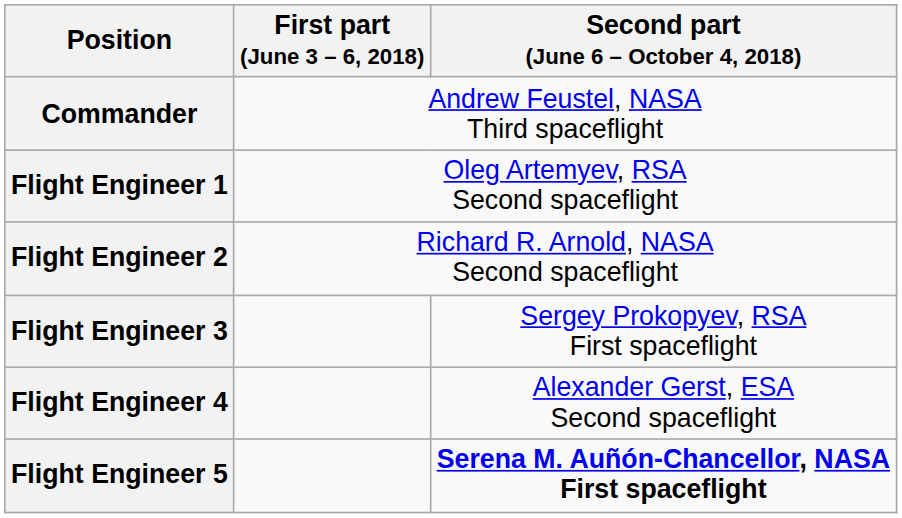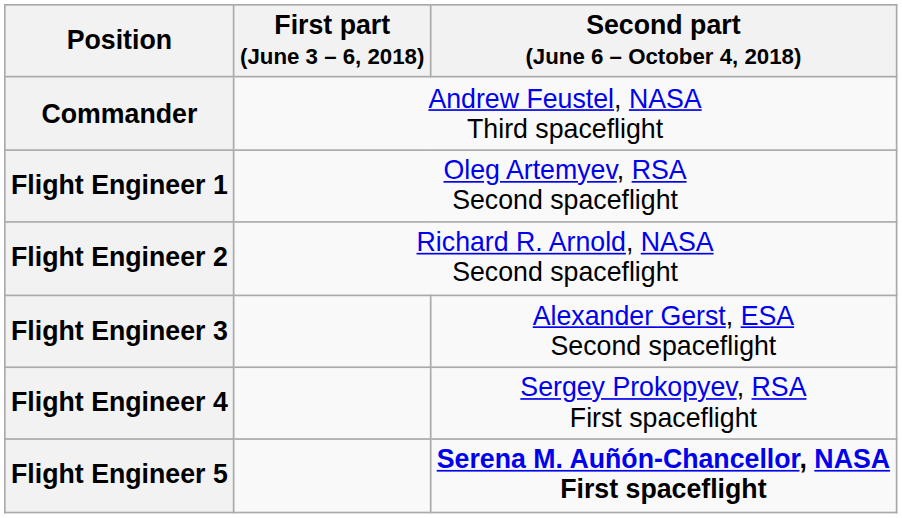Flight Engineer 3 | Second part (June 6 – October 4, 2018): Sergey Prokopyev, RSA First spaceflight -> Alexander Gerst, ESA Second spaceflight
Flight Engineer 4 | Second part (June 6 – October 4, 2018): Alexander Gerst, ESA Second spaceflight -> Sergey Prokopyev, RSA First spaceflight
